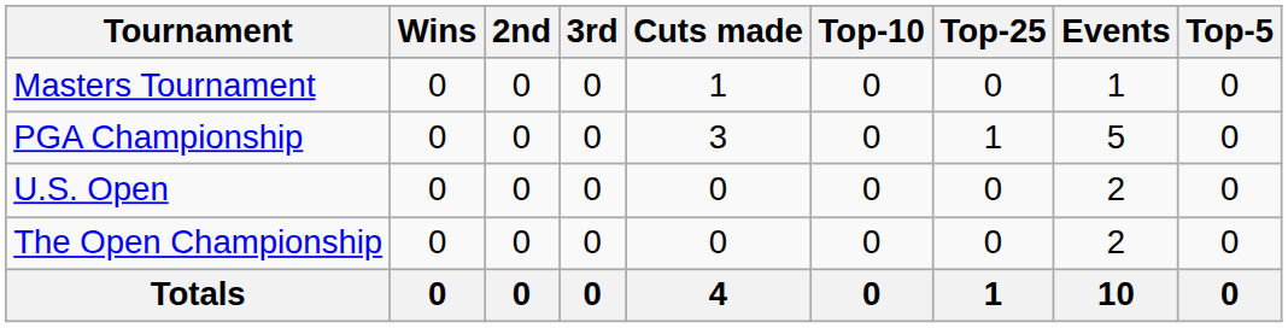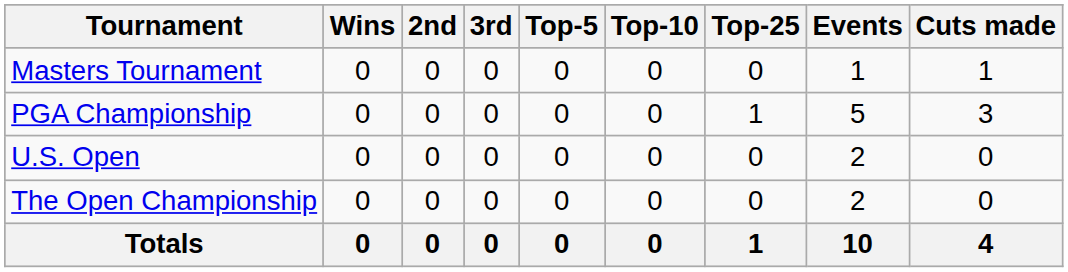columns swapped: Top-5 <-> Cuts made
